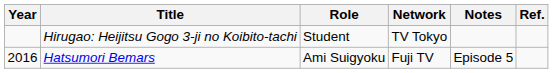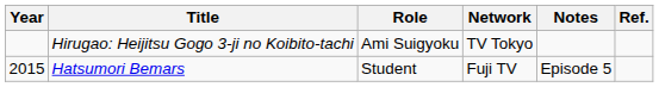Hirugao: Heijitsu Gogo 3-ji no Koibito-tachi | Role: Student -> Ami Suigyoku
Hatsumori Bemars | Year: 2016 -> 2015
Hatsumori Bemars | Role: Ami Suigyoku -> Student
